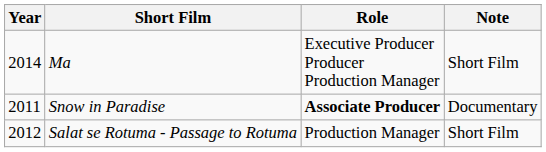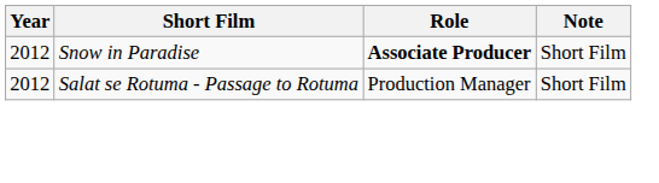- row: 2014 | Ma | Executive Producer Producer Production Manager | Short Film
Snow in Paradise | Year: 2011 -> 2012
Snow in Paradise | Note: Documentary -> Short Film
